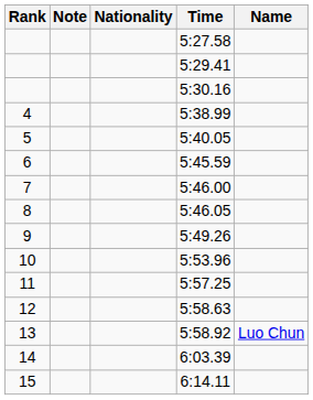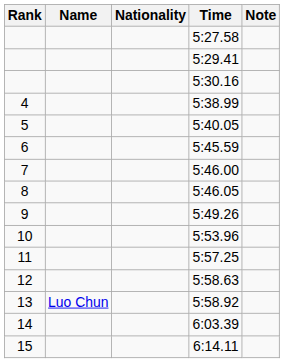columns swapped: Name <-> Note
